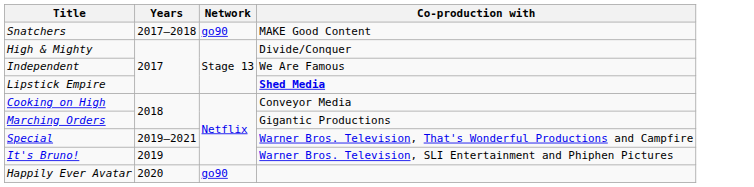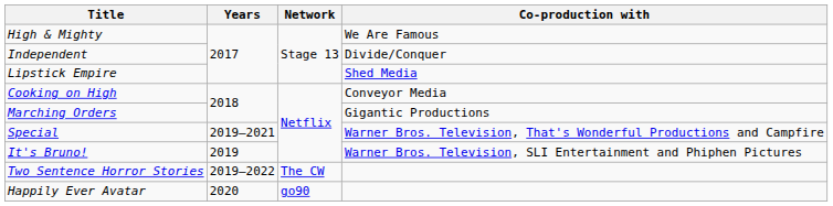- row: Snatchers | 2017–2018 | go90 | MAKE Good Content
High & Mighty | Co-production with: Divide/Conquer -> We Are Famous
Independent | Co-production with: We Are Famous -> Divide/Conquer
Lipstick Empire | Co-production with: bold -> normal
+ row: Two Sentence Horror Stories | 2019–2022 | The CW
